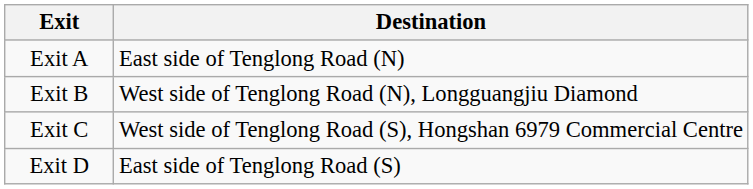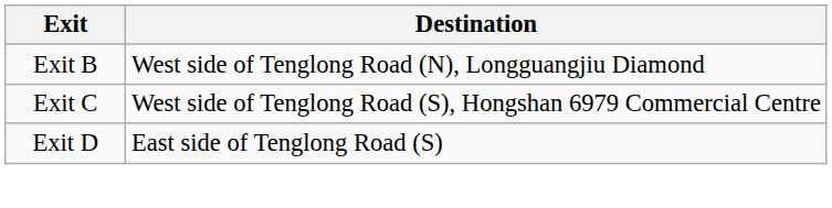- row: Exit A | East side of Tenglong Road (N)
